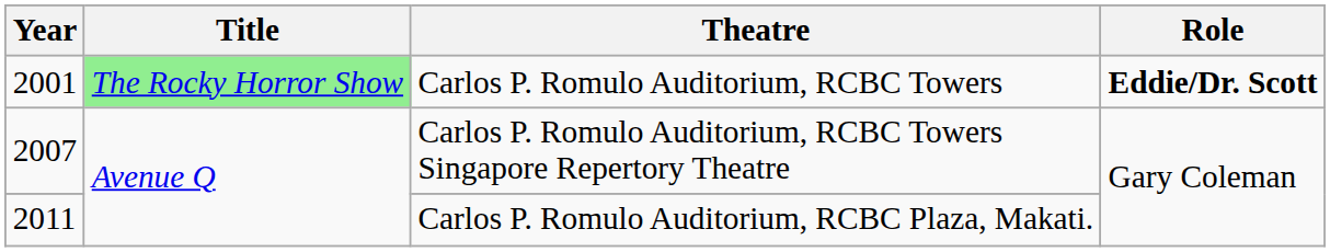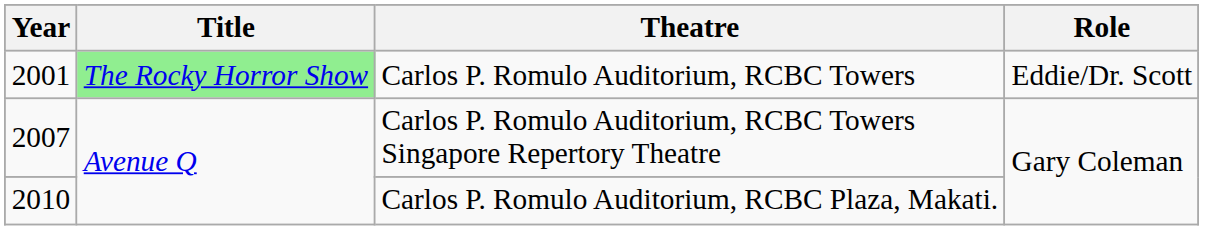Carlos P. Romulo Auditorium, RCBC Towers | Role: bold -> normal
Carlos P. Romulo Auditorium, RCBC Plaza, Makati. | Year: 2011 -> 2010
